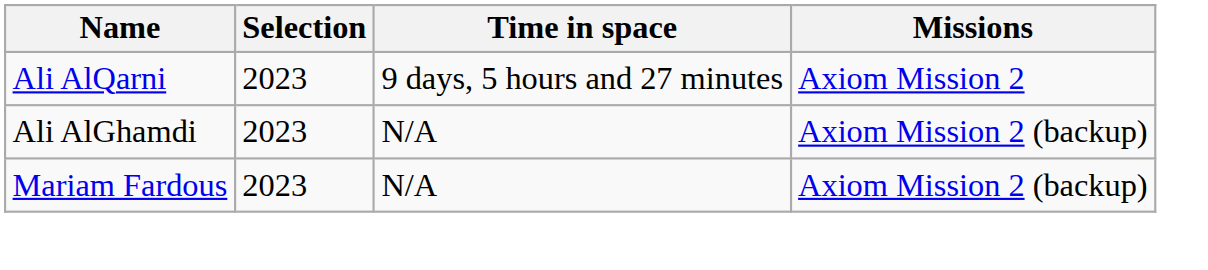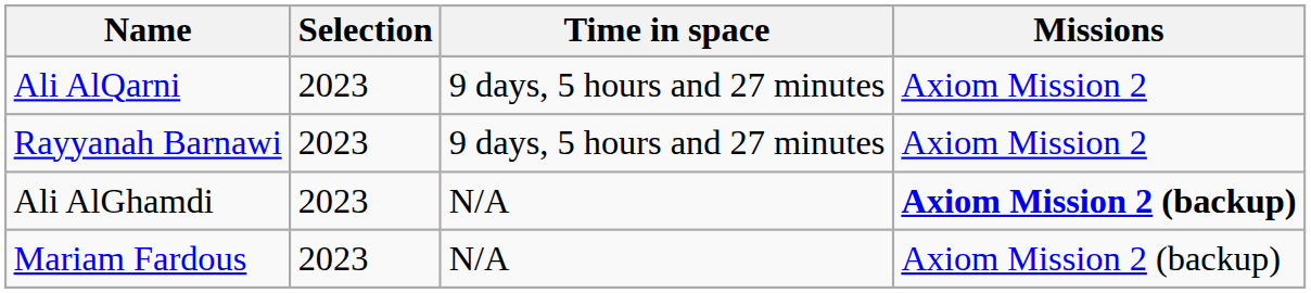+ row: Rayyanah Barnawi | 2023 | 9 days, 5 hours and 27 minutes | Axiom Mission 2
Ali AlGhamdi | Missions: normal -> bold
